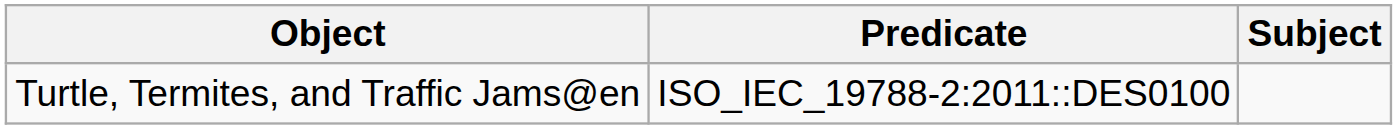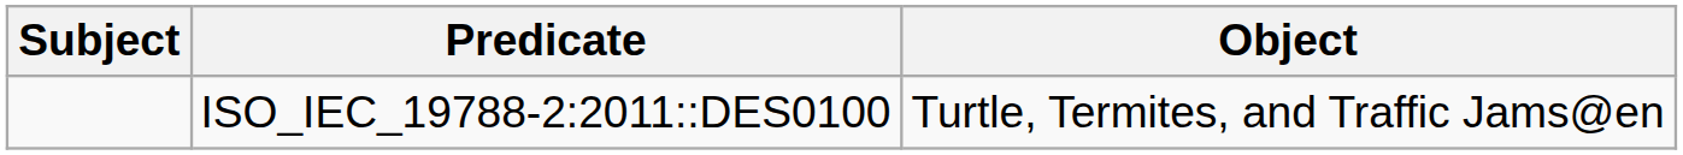columns swapped: Subject <-> Object
